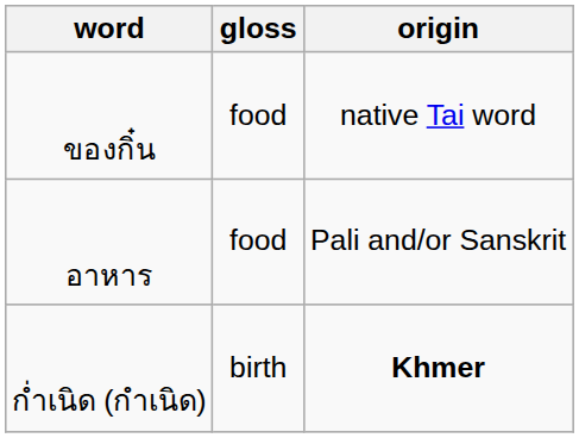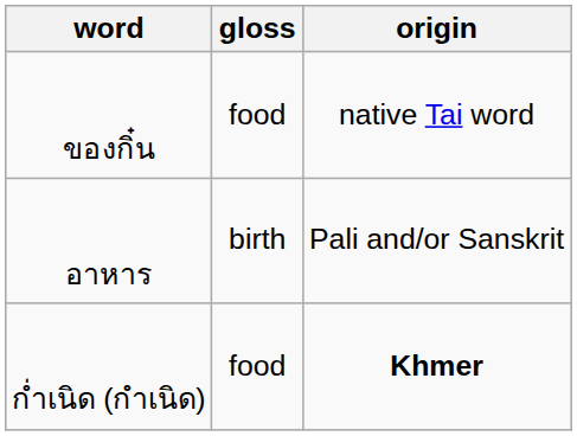อาหาร | gloss: food -> birth
ก่ำเนิด (กำเนิด) | gloss: birth -> food
